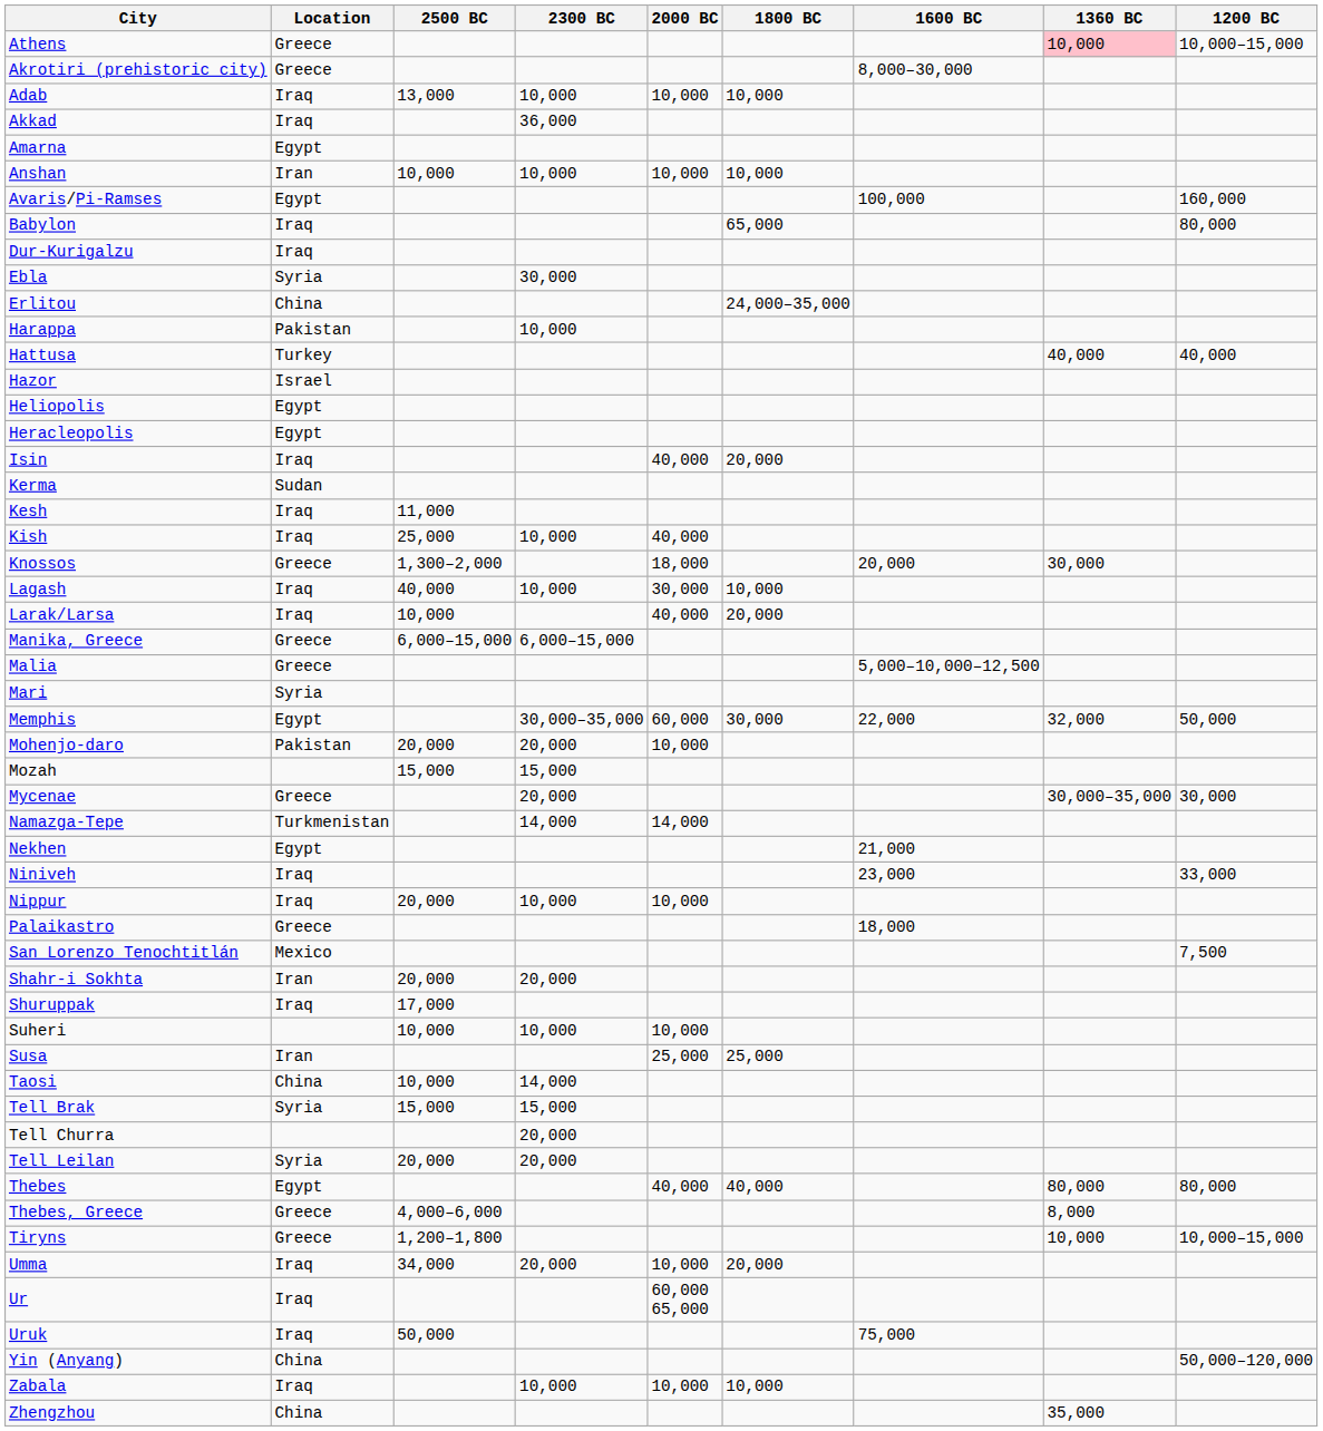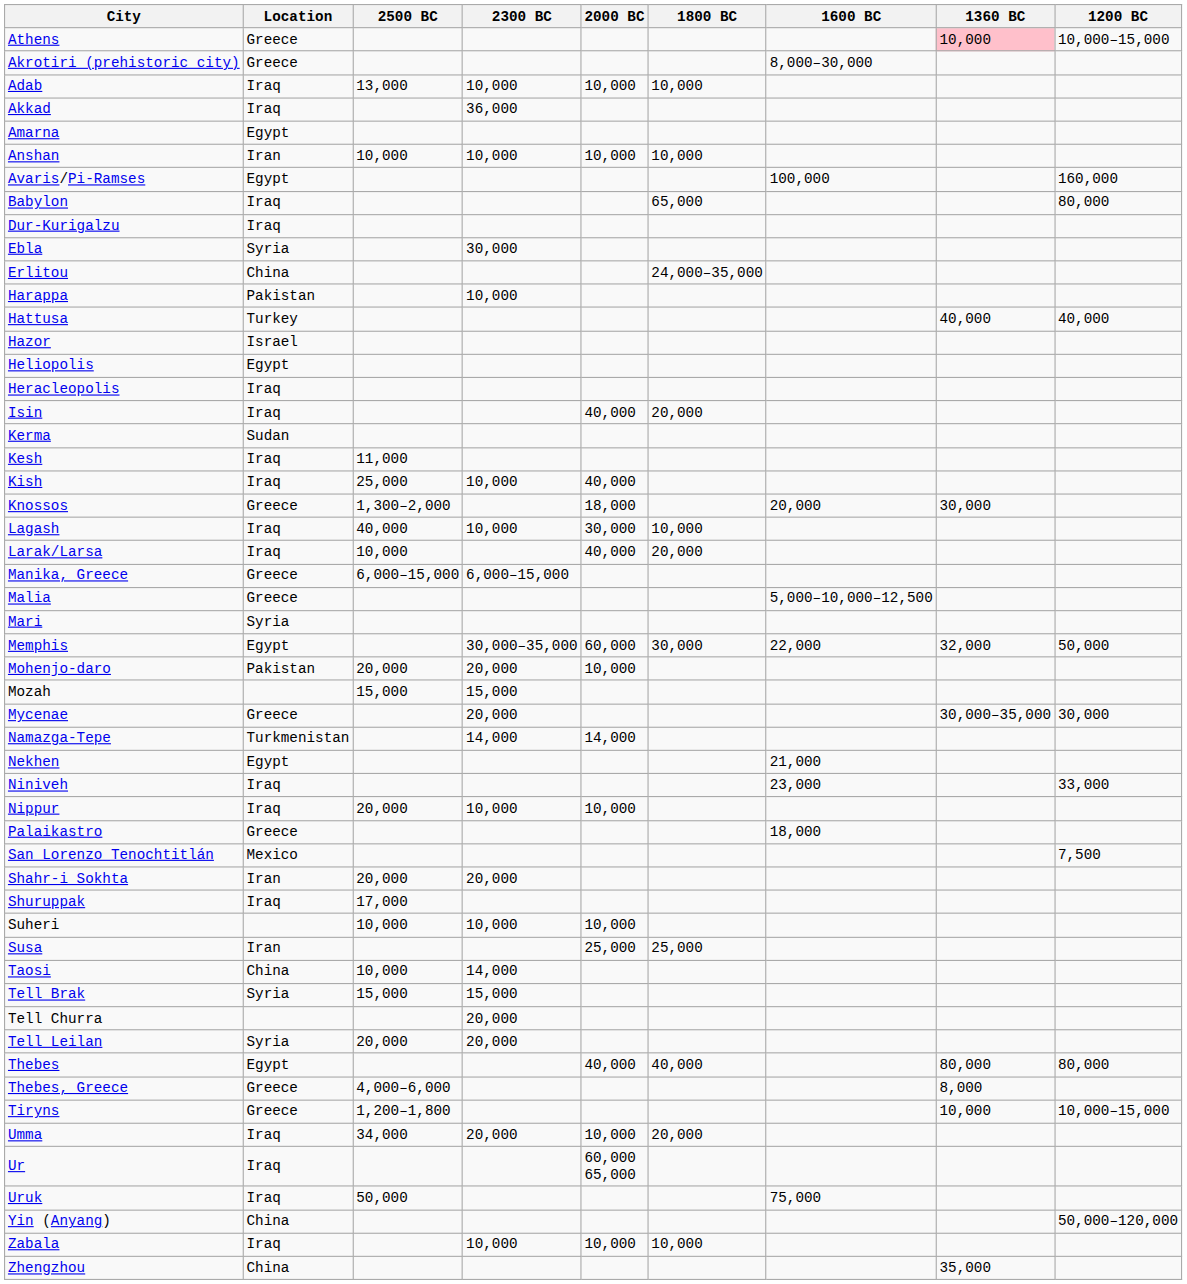Heracleopolis | Location: Egypt -> Iraq
